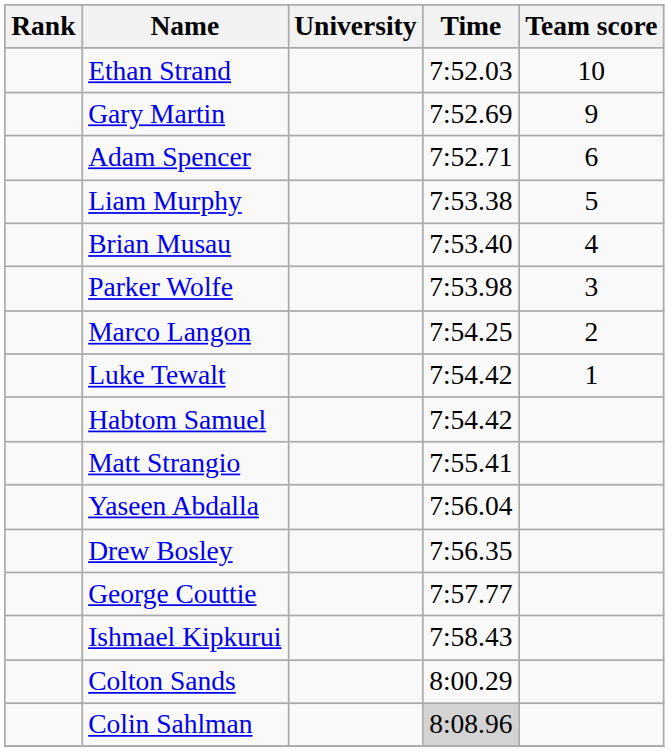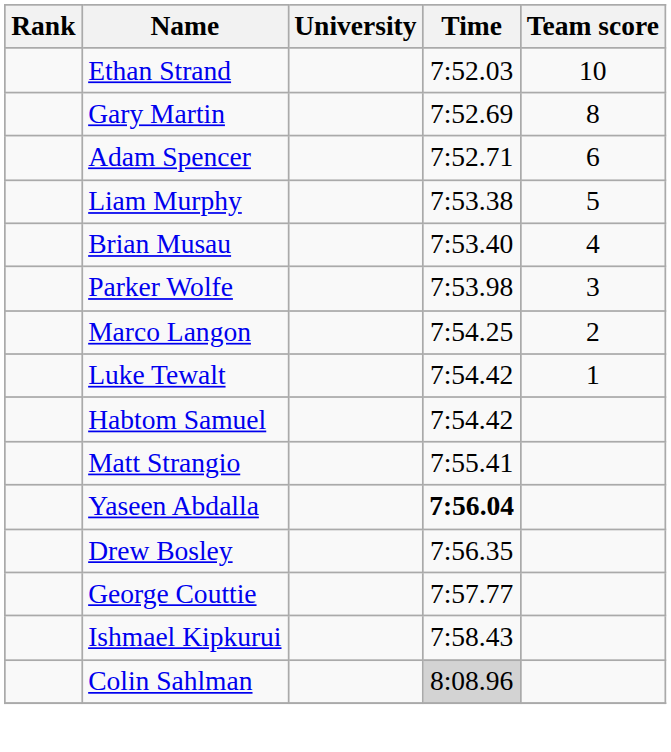Gary Martin | Team score: 9 -> 8
Yaseen Abdalla | Time: normal -> bold
- row: Colton Sands | 8:00.29
